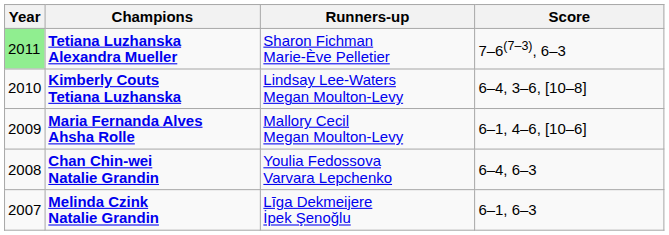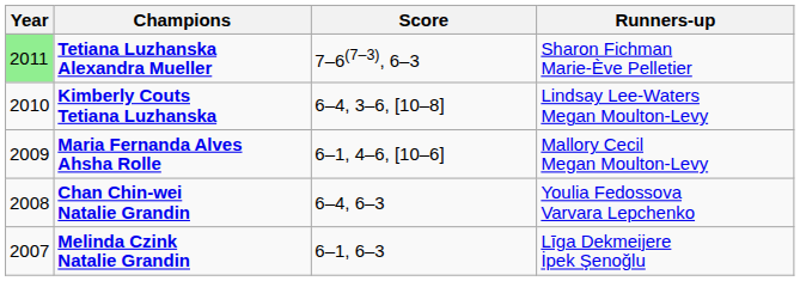columns swapped: Runners-up <-> Score
